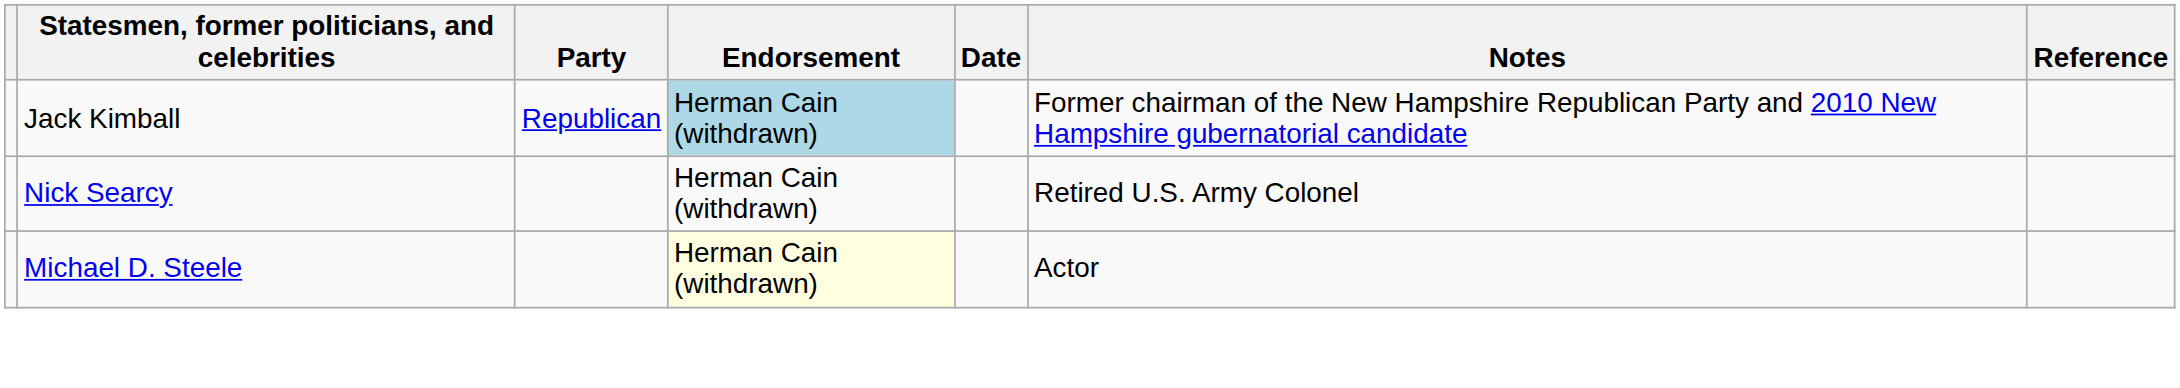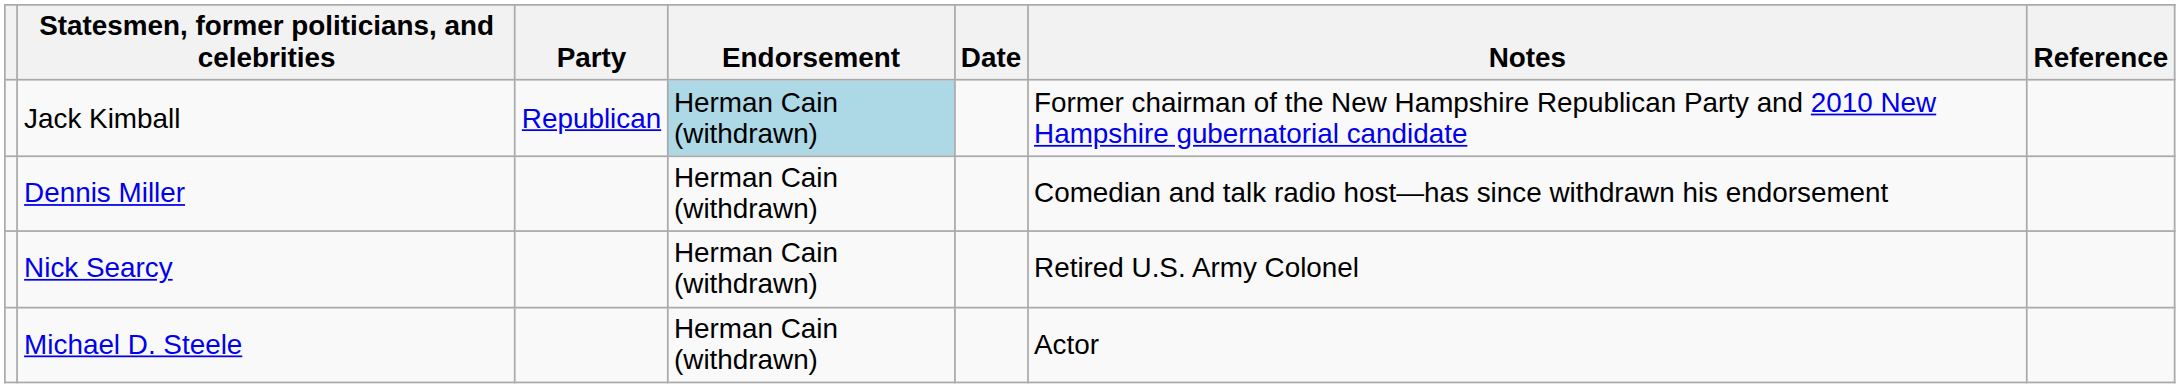+ row: Dennis Miller | Herman Cain (withdrawn) | Comedian and talk radio host—has since withdrawn his endorsement
Michael D. Steele | Endorsement: lightyellow background -> no background
